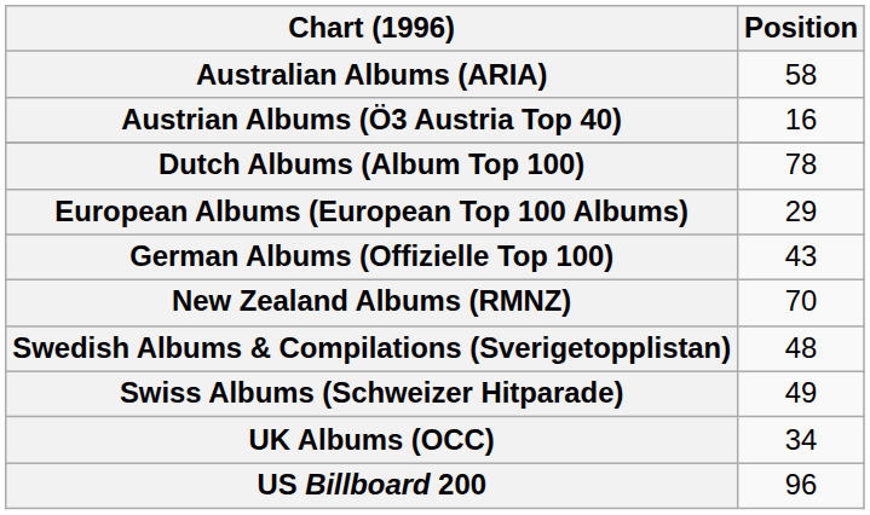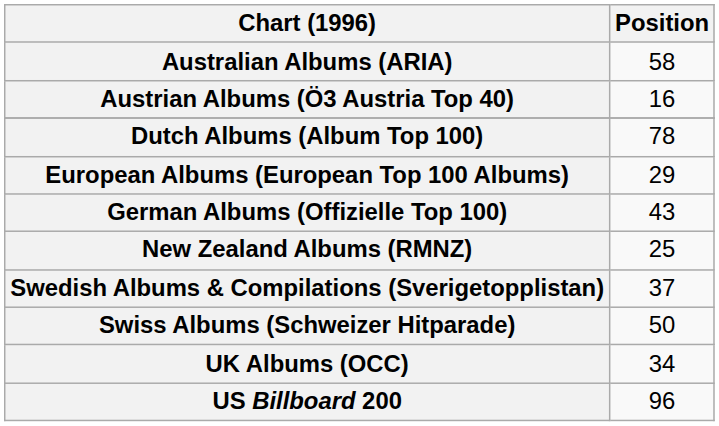New Zealand Albums (RMNZ) | Position: 70 -> 25
Swedish Albums & Compilations (Sverigetopplistan) | Position: 48 -> 37
Swiss Albums (Schweizer Hitparade) | Position: 49 -> 50
